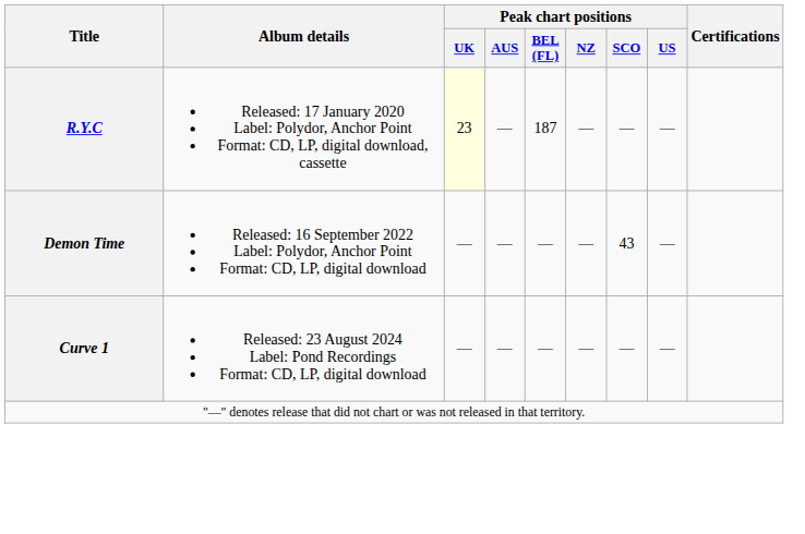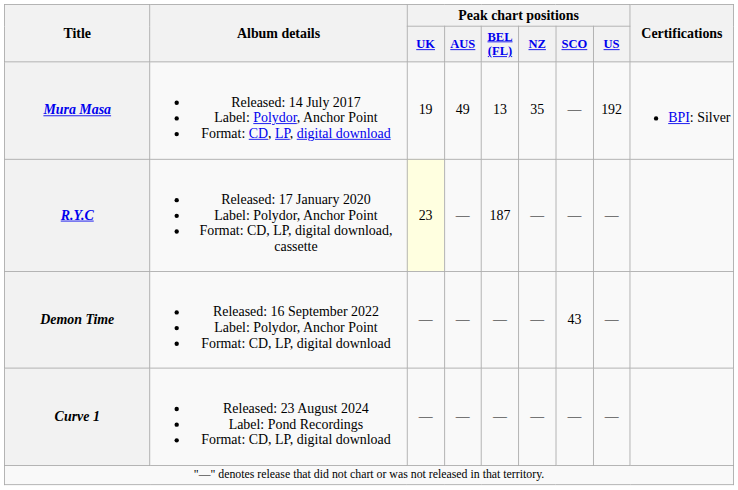+ row: Mura Masa | Released: 14 July 2017 Label: Polydor, Anchor Point Format: CD, LP, digital download | 19 | 49 | 13 | 35 | — | 192 | BPI: Silver
